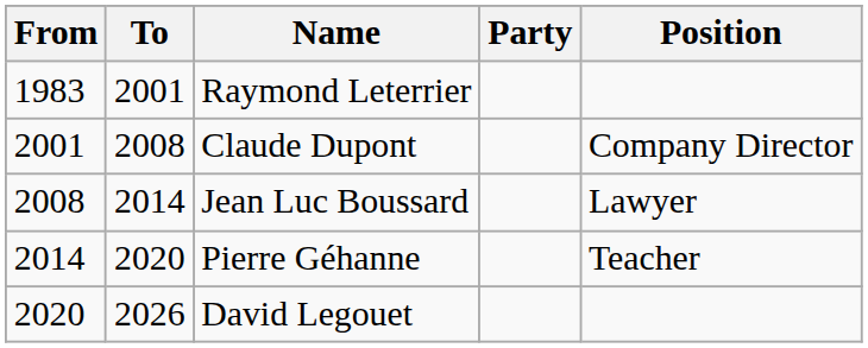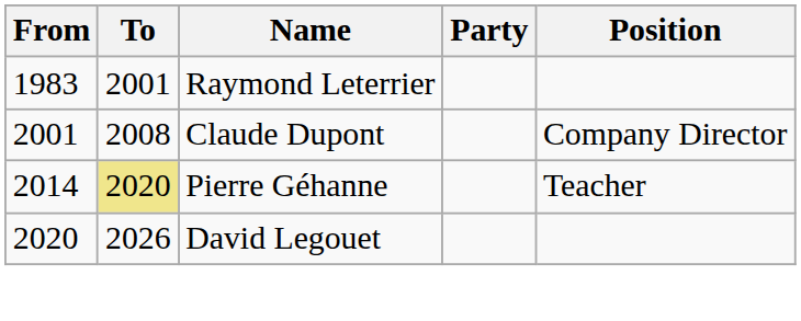- row: 2008 | 2014 | Jean Luc Boussard | Lawyer
Pierre Géhanne | To: no background -> khaki background
